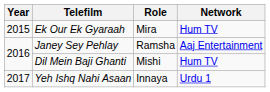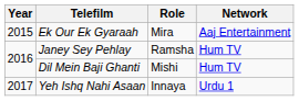Ek Our Ek Gyaraah | Network: Hum TV -> Aaj Entertainment
Janey Sey Pehlay | Network: Aaj Entertainment -> Hum TV
